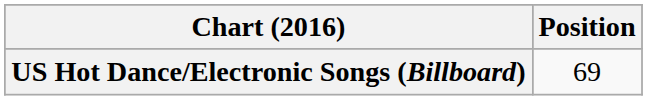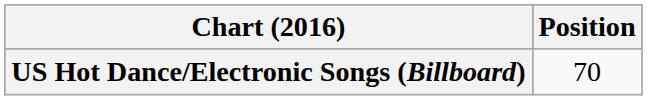US Hot Dance/Electronic Songs (Billboard) | Position: 69 -> 70
